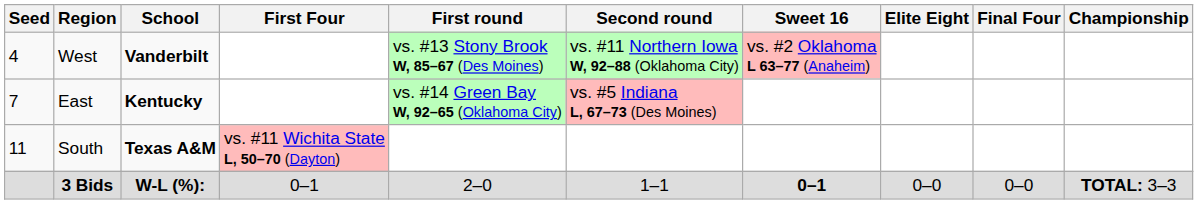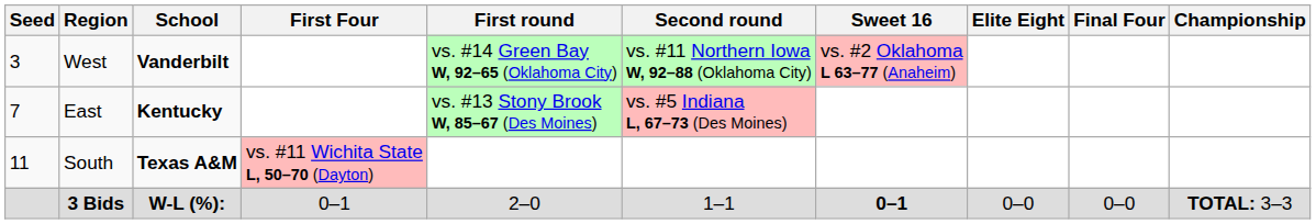West | Seed: 4 -> 3
West | First round: vs. #13 Stony Brook W, 85–67 (Des Moines) -> vs. #14 Green Bay W, 92–65 (Oklahoma City)
East | First round: vs. #14 Green Bay W, 92–65 (Oklahoma City) -> vs. #13 Stony Brook W, 85–67 (Des Moines)
